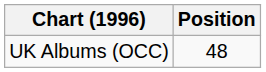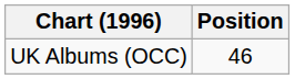UK Albums (OCC) | Position: 48 -> 46
